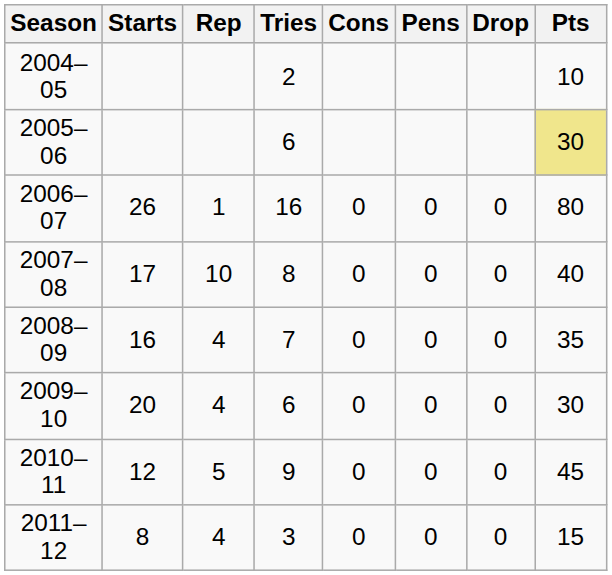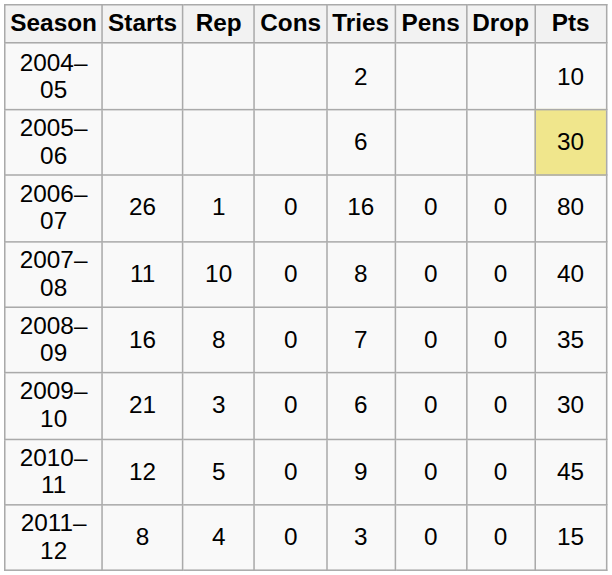columns swapped: Tries <-> Cons
2007–08 | Starts: 17 -> 11
2008–09 | Rep: 4 -> 8
2009–10 | Starts: 20 -> 21
2009–10 | Rep: 4 -> 3
